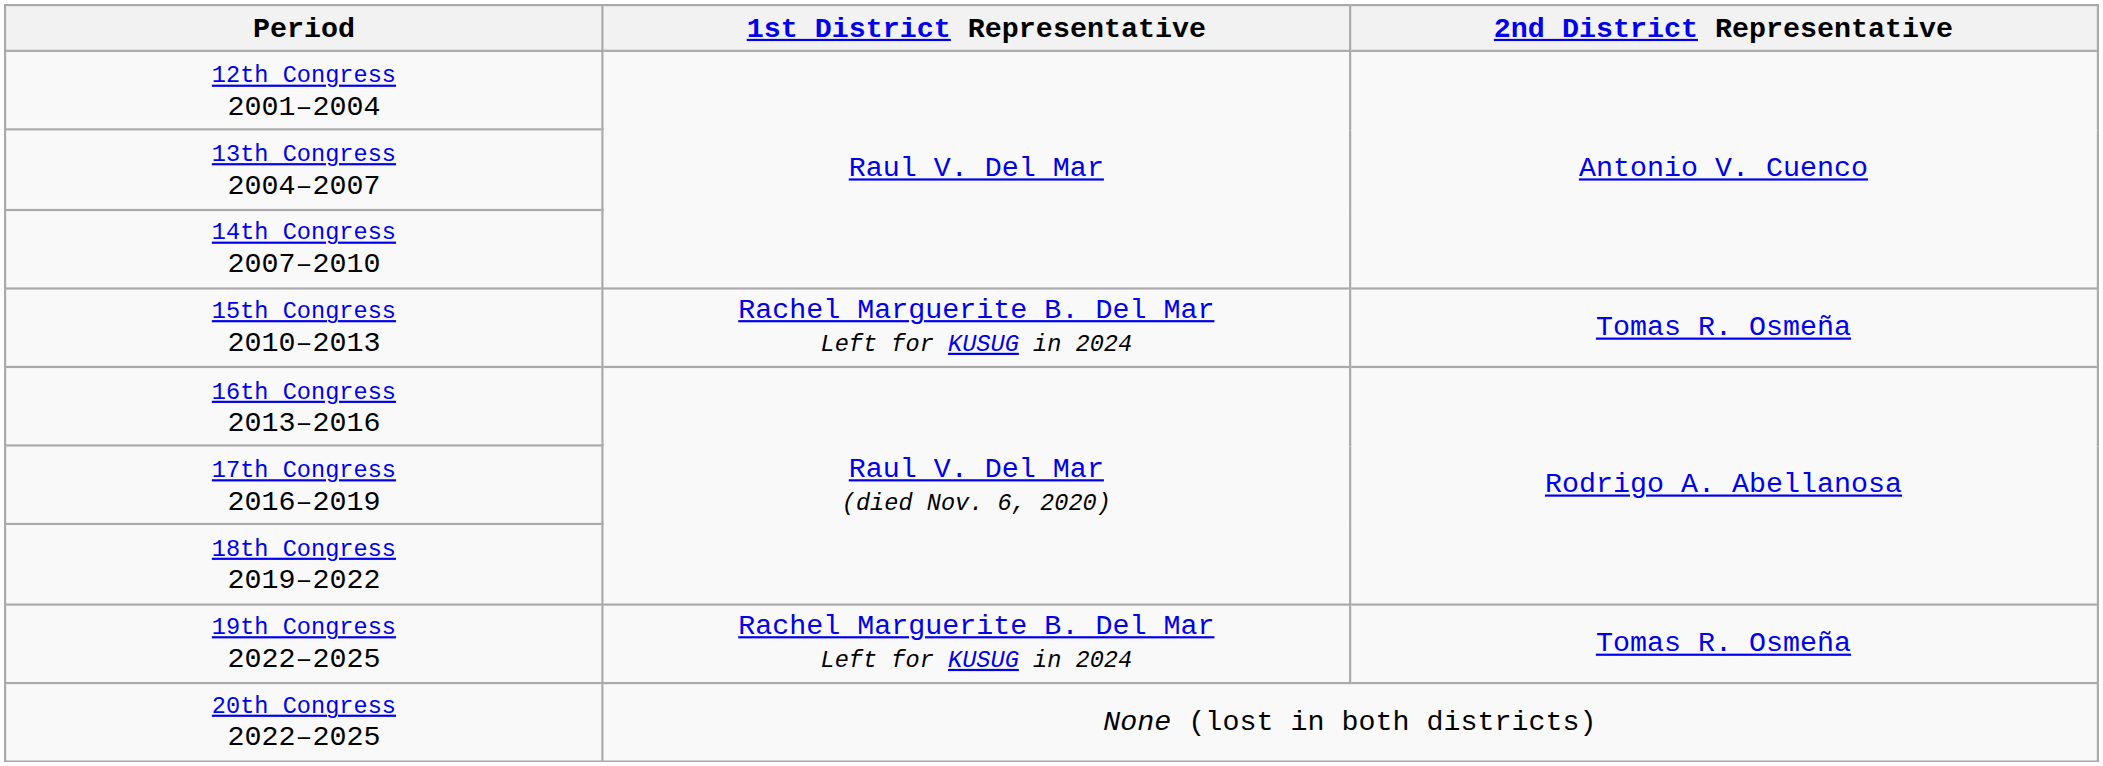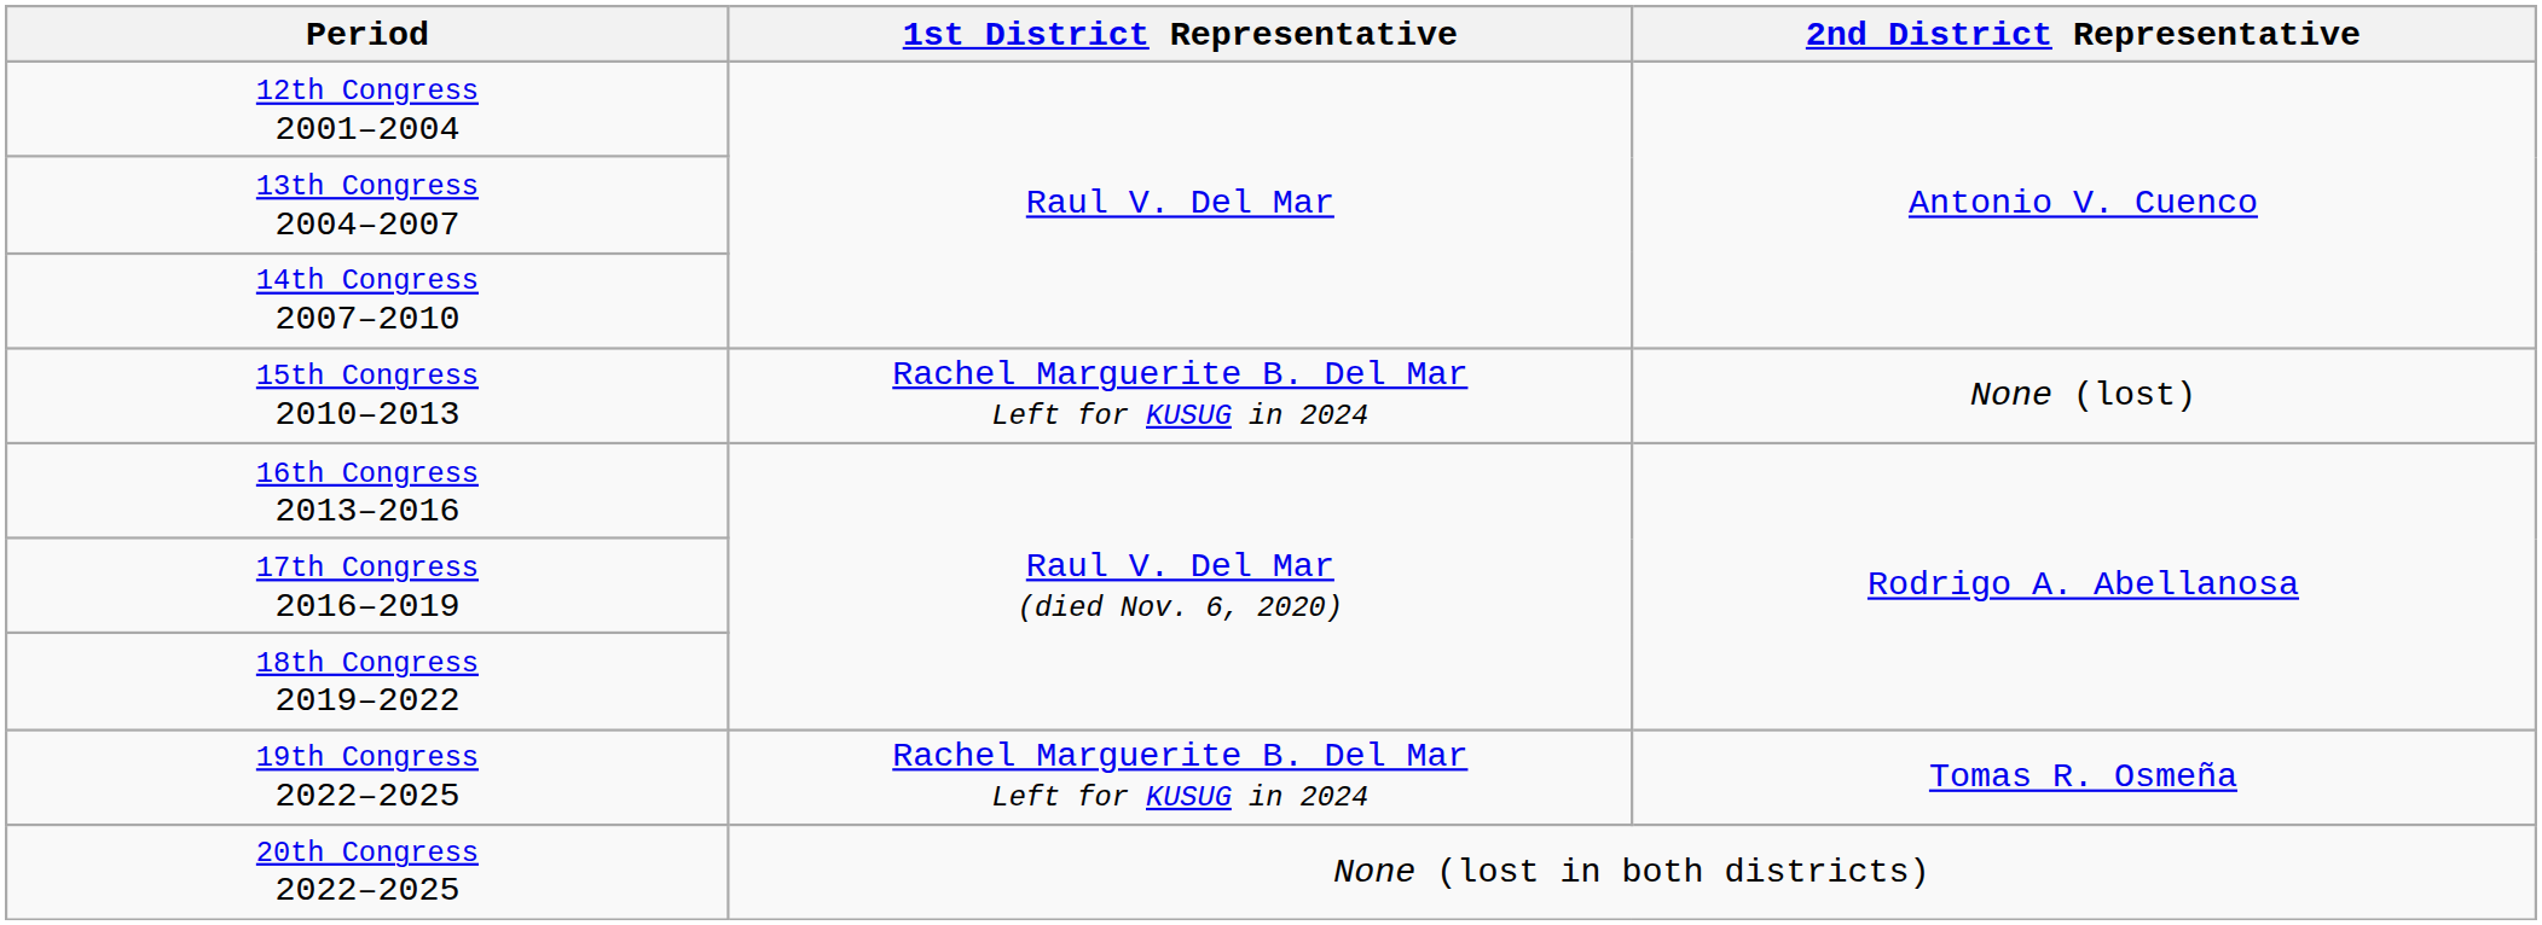15th Congress 2010–2013 | 2nd District Representative: Tomas R. Osmeña -> None (lost)
